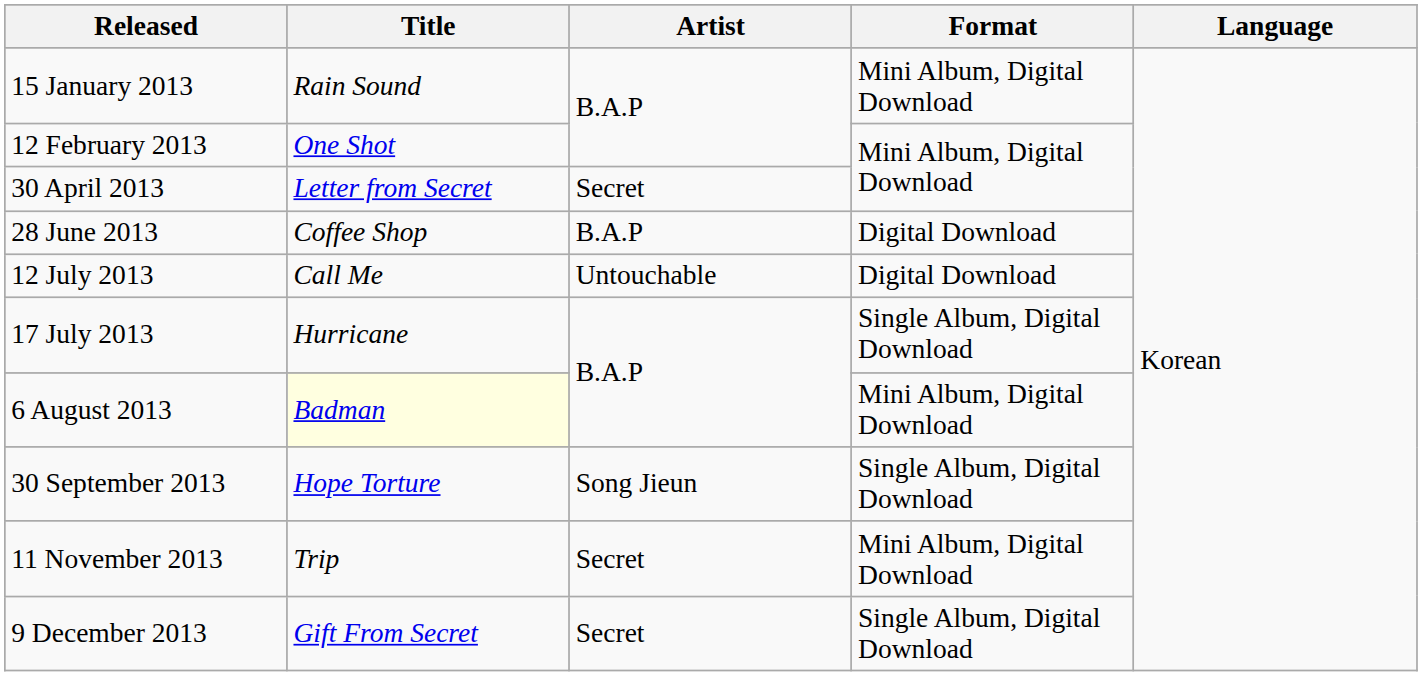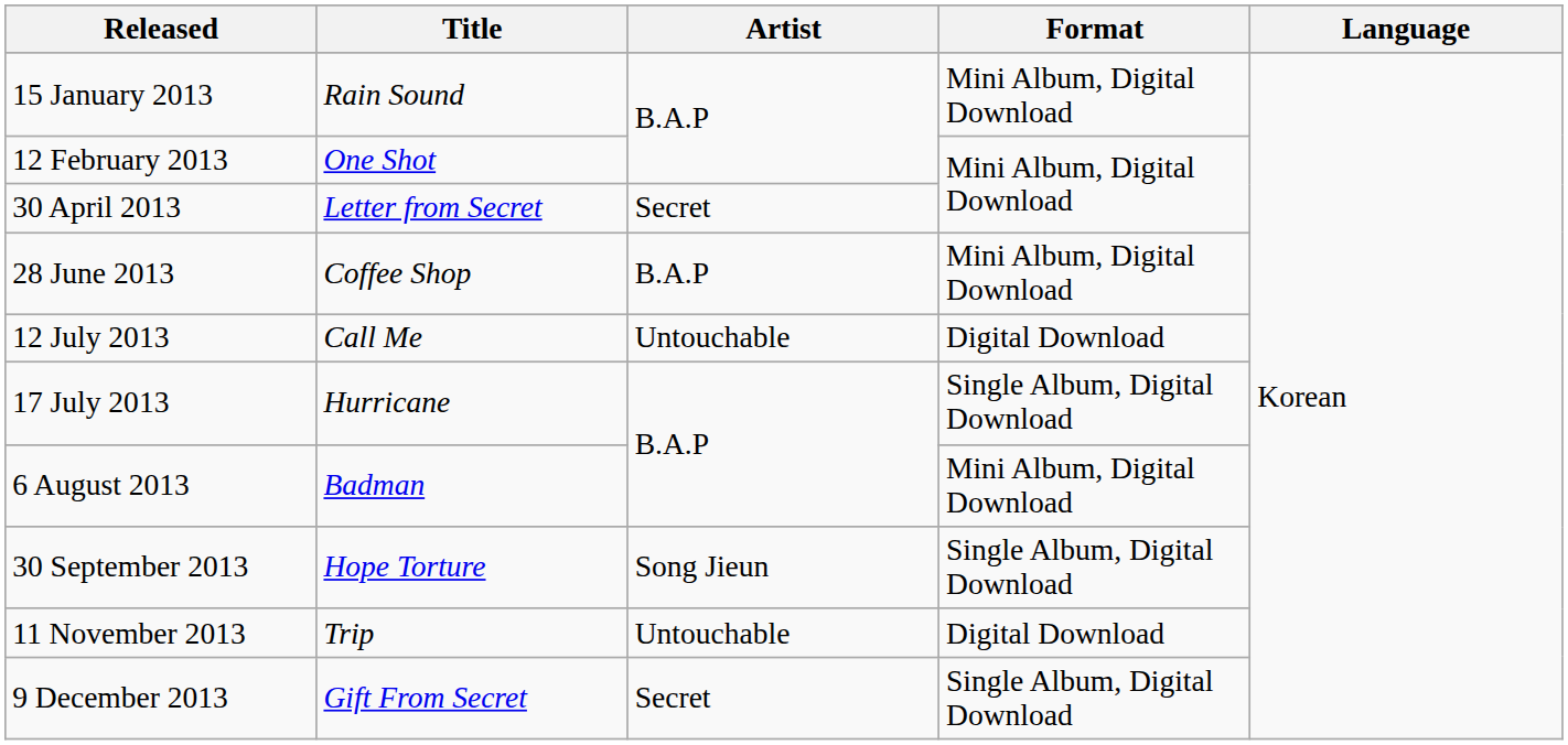28 June 2013 | Format: Digital Download -> Mini Album, Digital Download
6 August 2013 | Title: lightyellow background -> no background
11 November 2013 | Artist: Secret -> Untouchable
11 November 2013 | Format: Mini Album, Digital Download -> Digital Download
